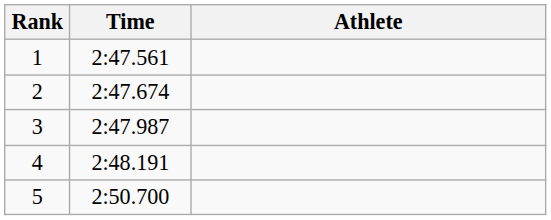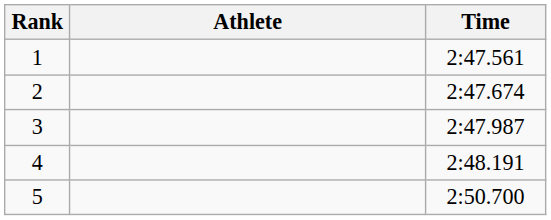columns swapped: Athlete <-> Time
